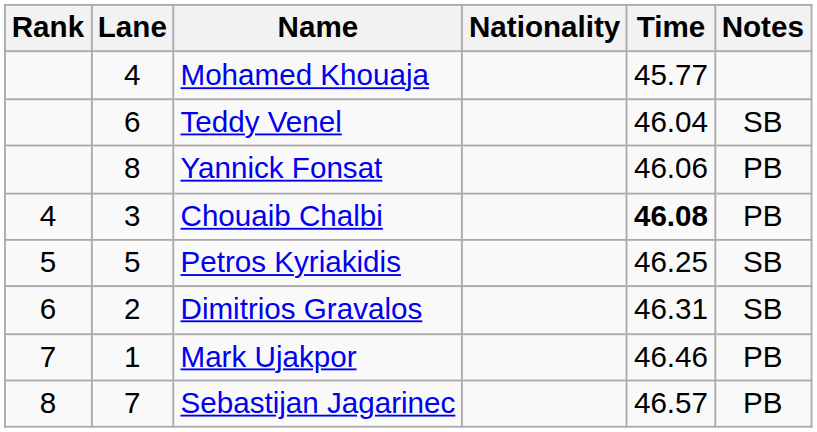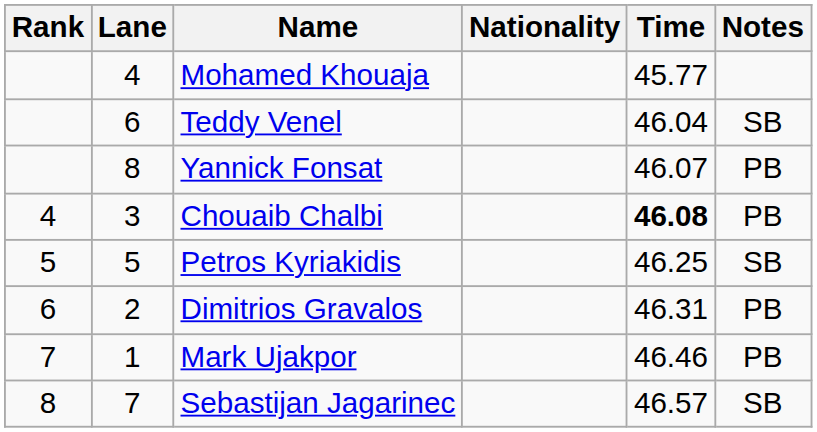Yannick Fonsat | Time: 46.06 -> 46.07
Dimitrios Gravalos | Notes: SB -> PB
Sebastijan Jagarinec | Notes: PB -> SB
